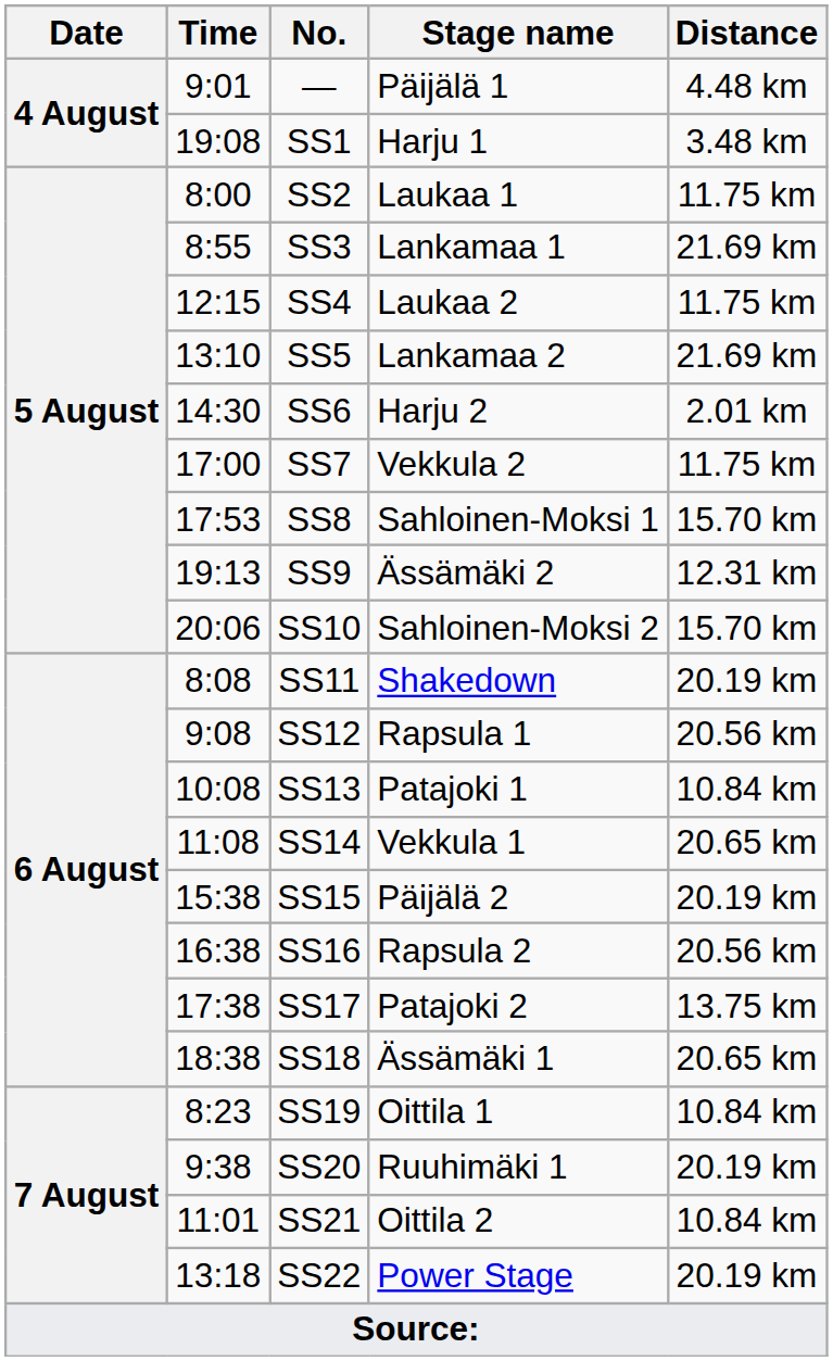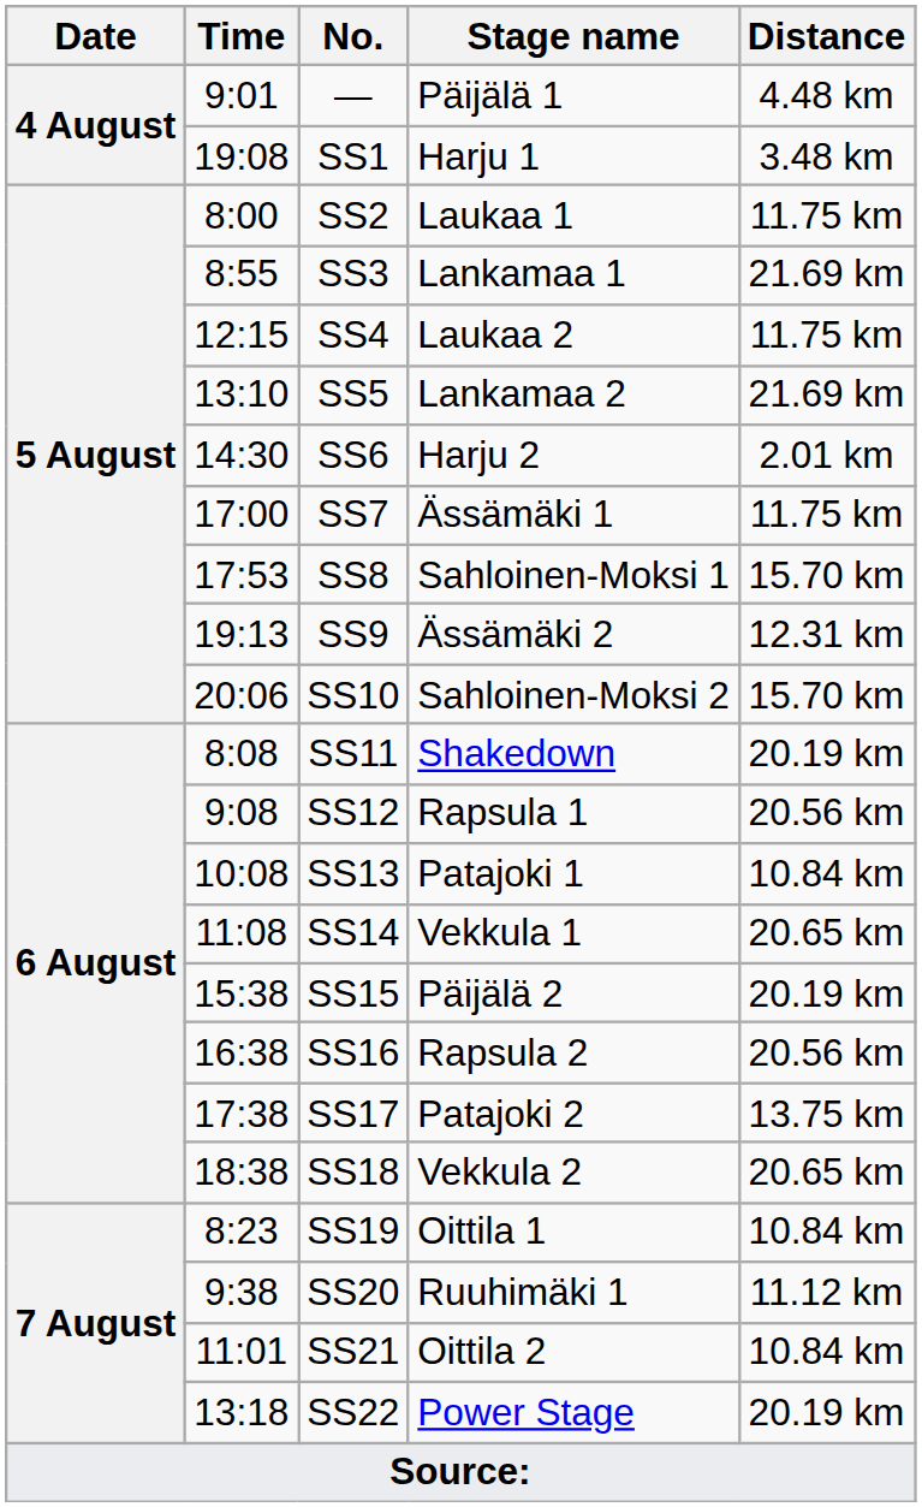SS7 | Stage name: Vekkula 2 -> Ässämäki 1
SS18 | Stage name: Ässämäki 1 -> Vekkula 2
SS20 | Distance: 20.19 km -> 11.12 km
